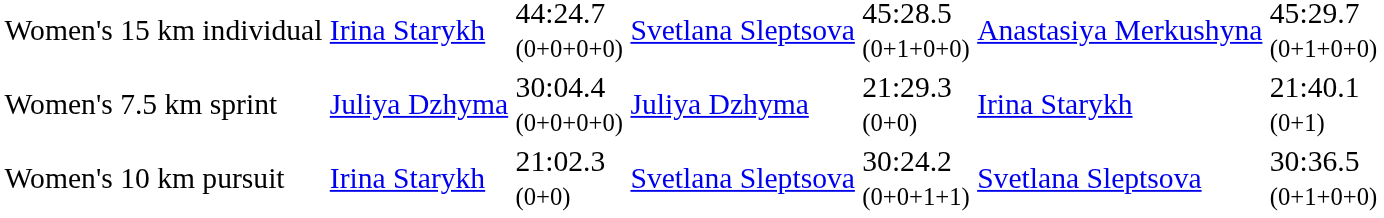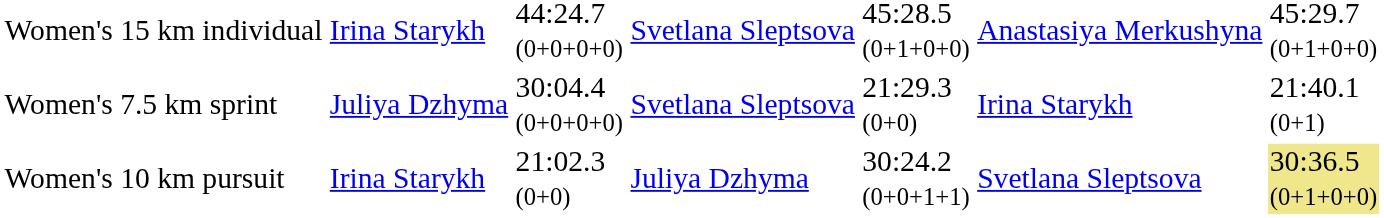Women's 7.5 km sprint | column 4: Juliya Dzhyma -> Svetlana Sleptsova
Women's 10 km pursuit | column 4: Svetlana Sleptsova -> Juliya Dzhyma
Women's 10 km pursuit | column 7: no background -> khaki background
